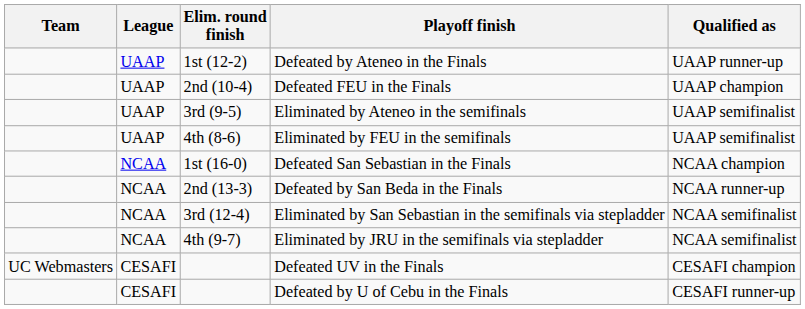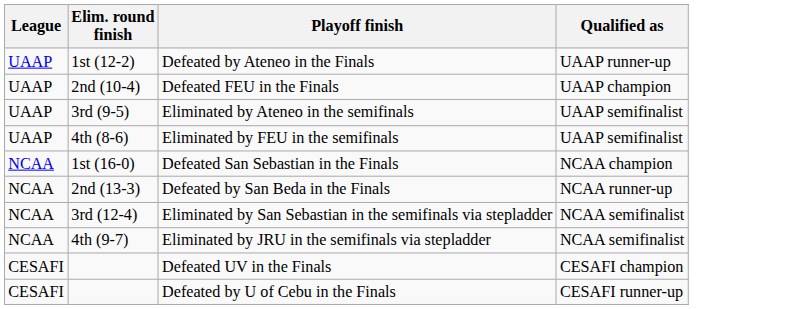- column: Team | UC Webmasters
